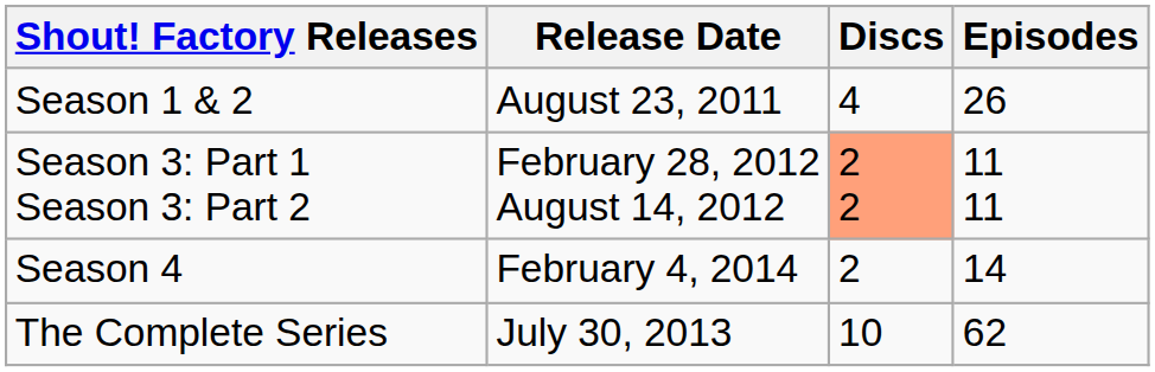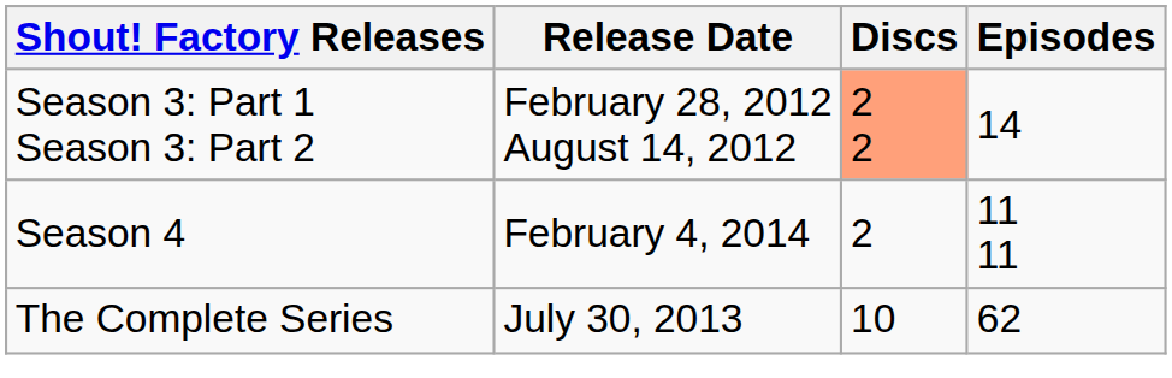- row: Season 1 & 2 | August 23, 2011 | 4 | 26
Season 3: Part 1 Season 3: Part 2 | Episodes: 11 11 -> 14
Season 4 | Episodes: 14 -> 11 11
